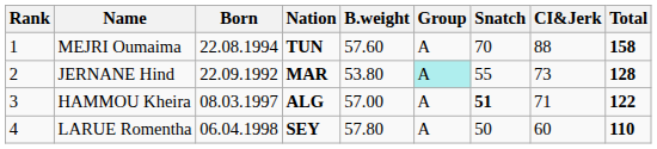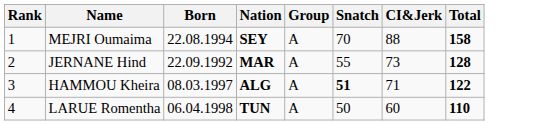- column: B.weight | 57.60 | 53.80 | 57.00 | 57.80
MEJRI Oumaima | Nation: TUN -> SEY
JERNANE Hind | Group: paleturquoise background -> no background
LARUE Romentha | Nation: SEY -> TUN
